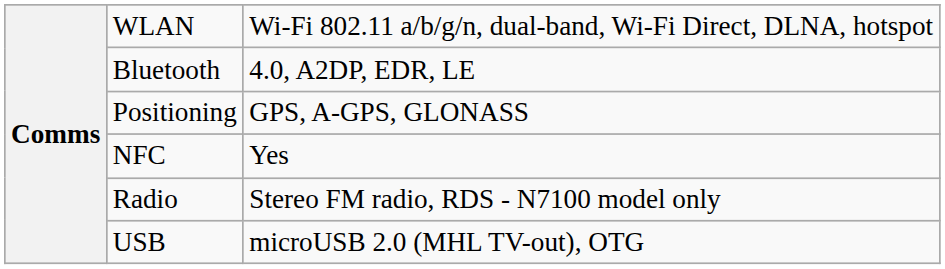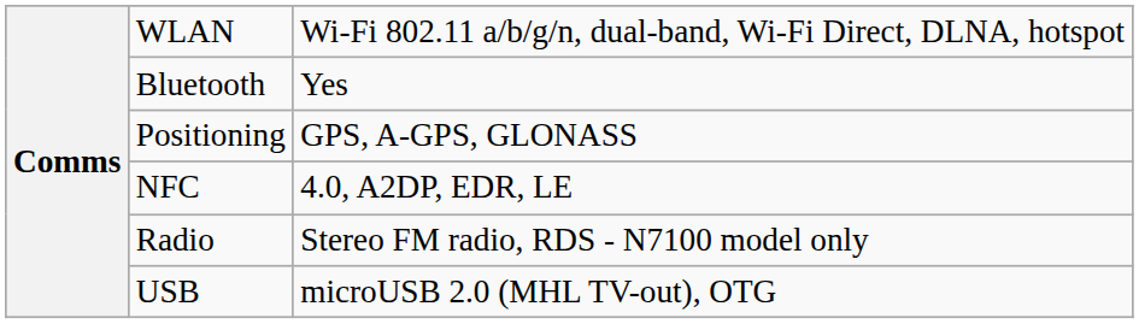Bluetooth | column 3: 4.0, A2DP, EDR, LE -> Yes
NFC | column 3: Yes -> 4.0, A2DP, EDR, LE
